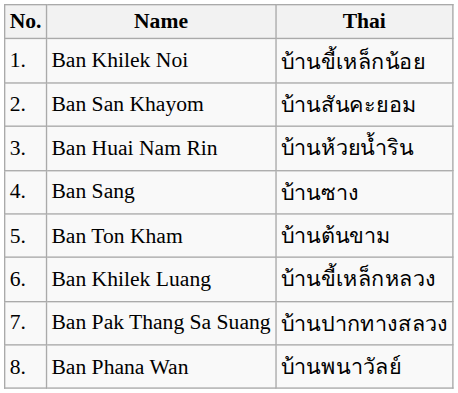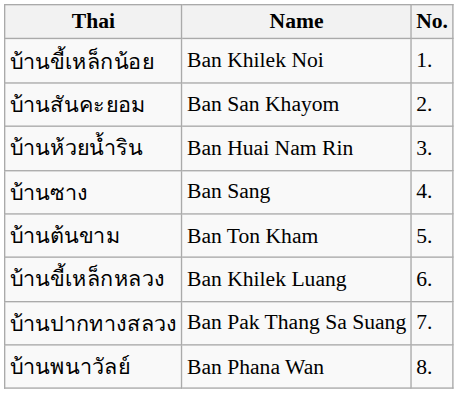columns swapped: No. <-> Thai
